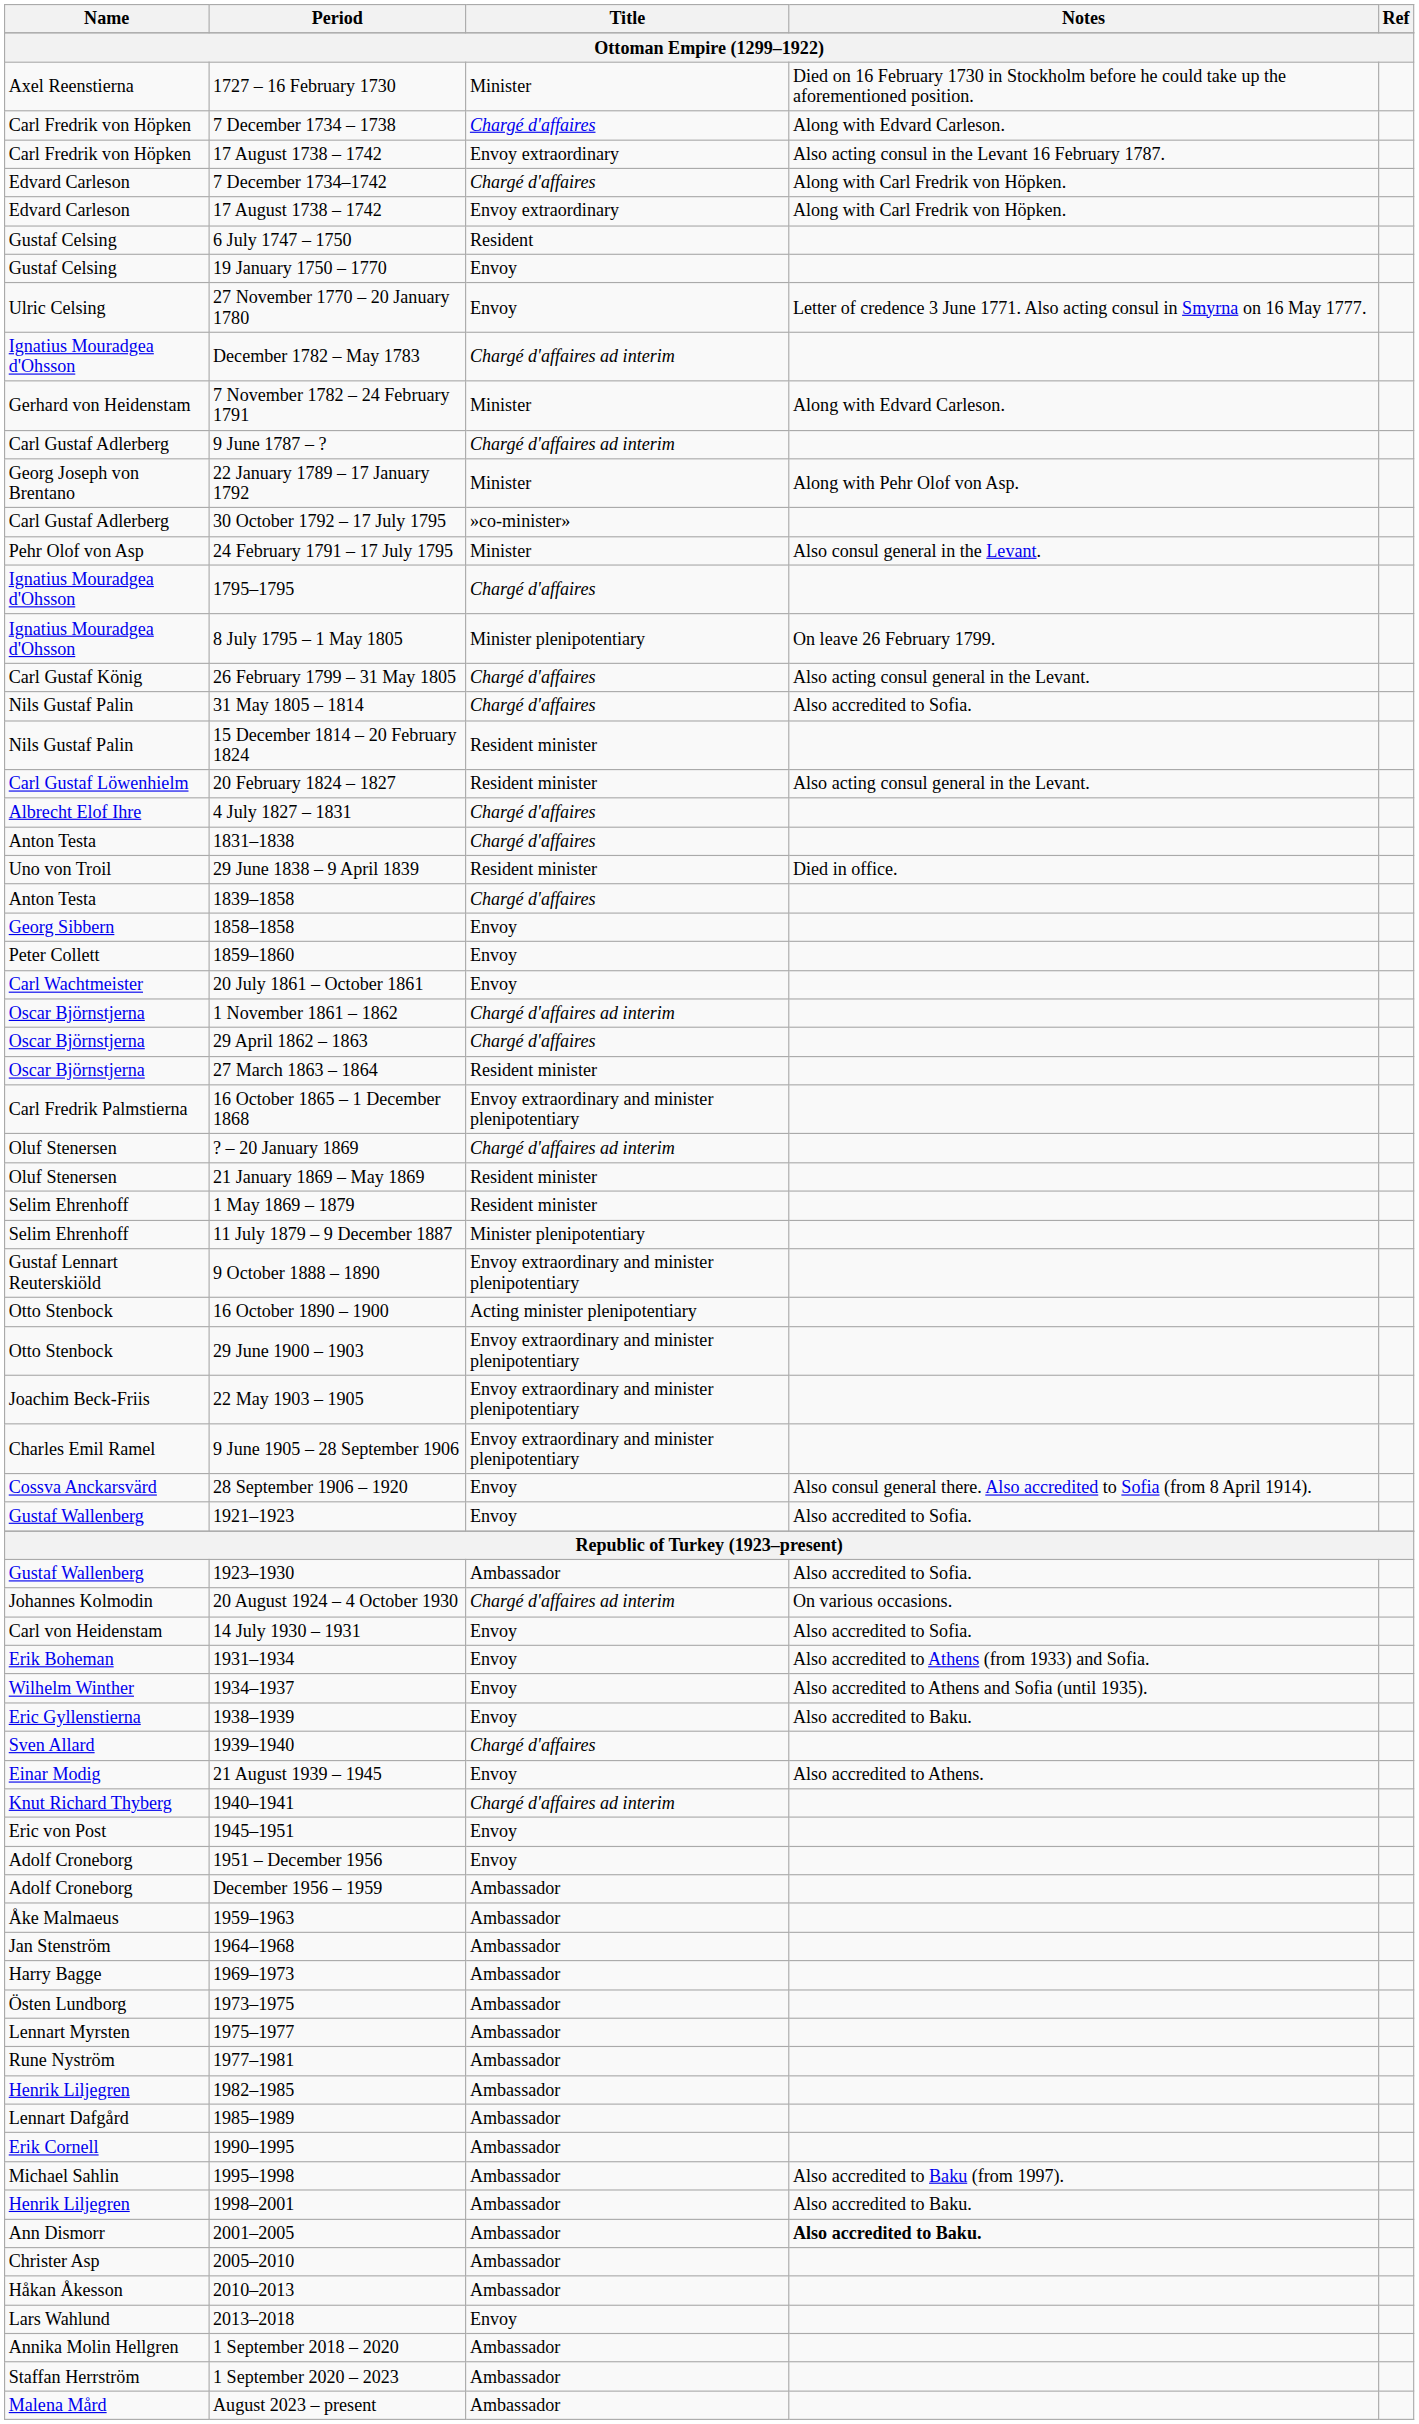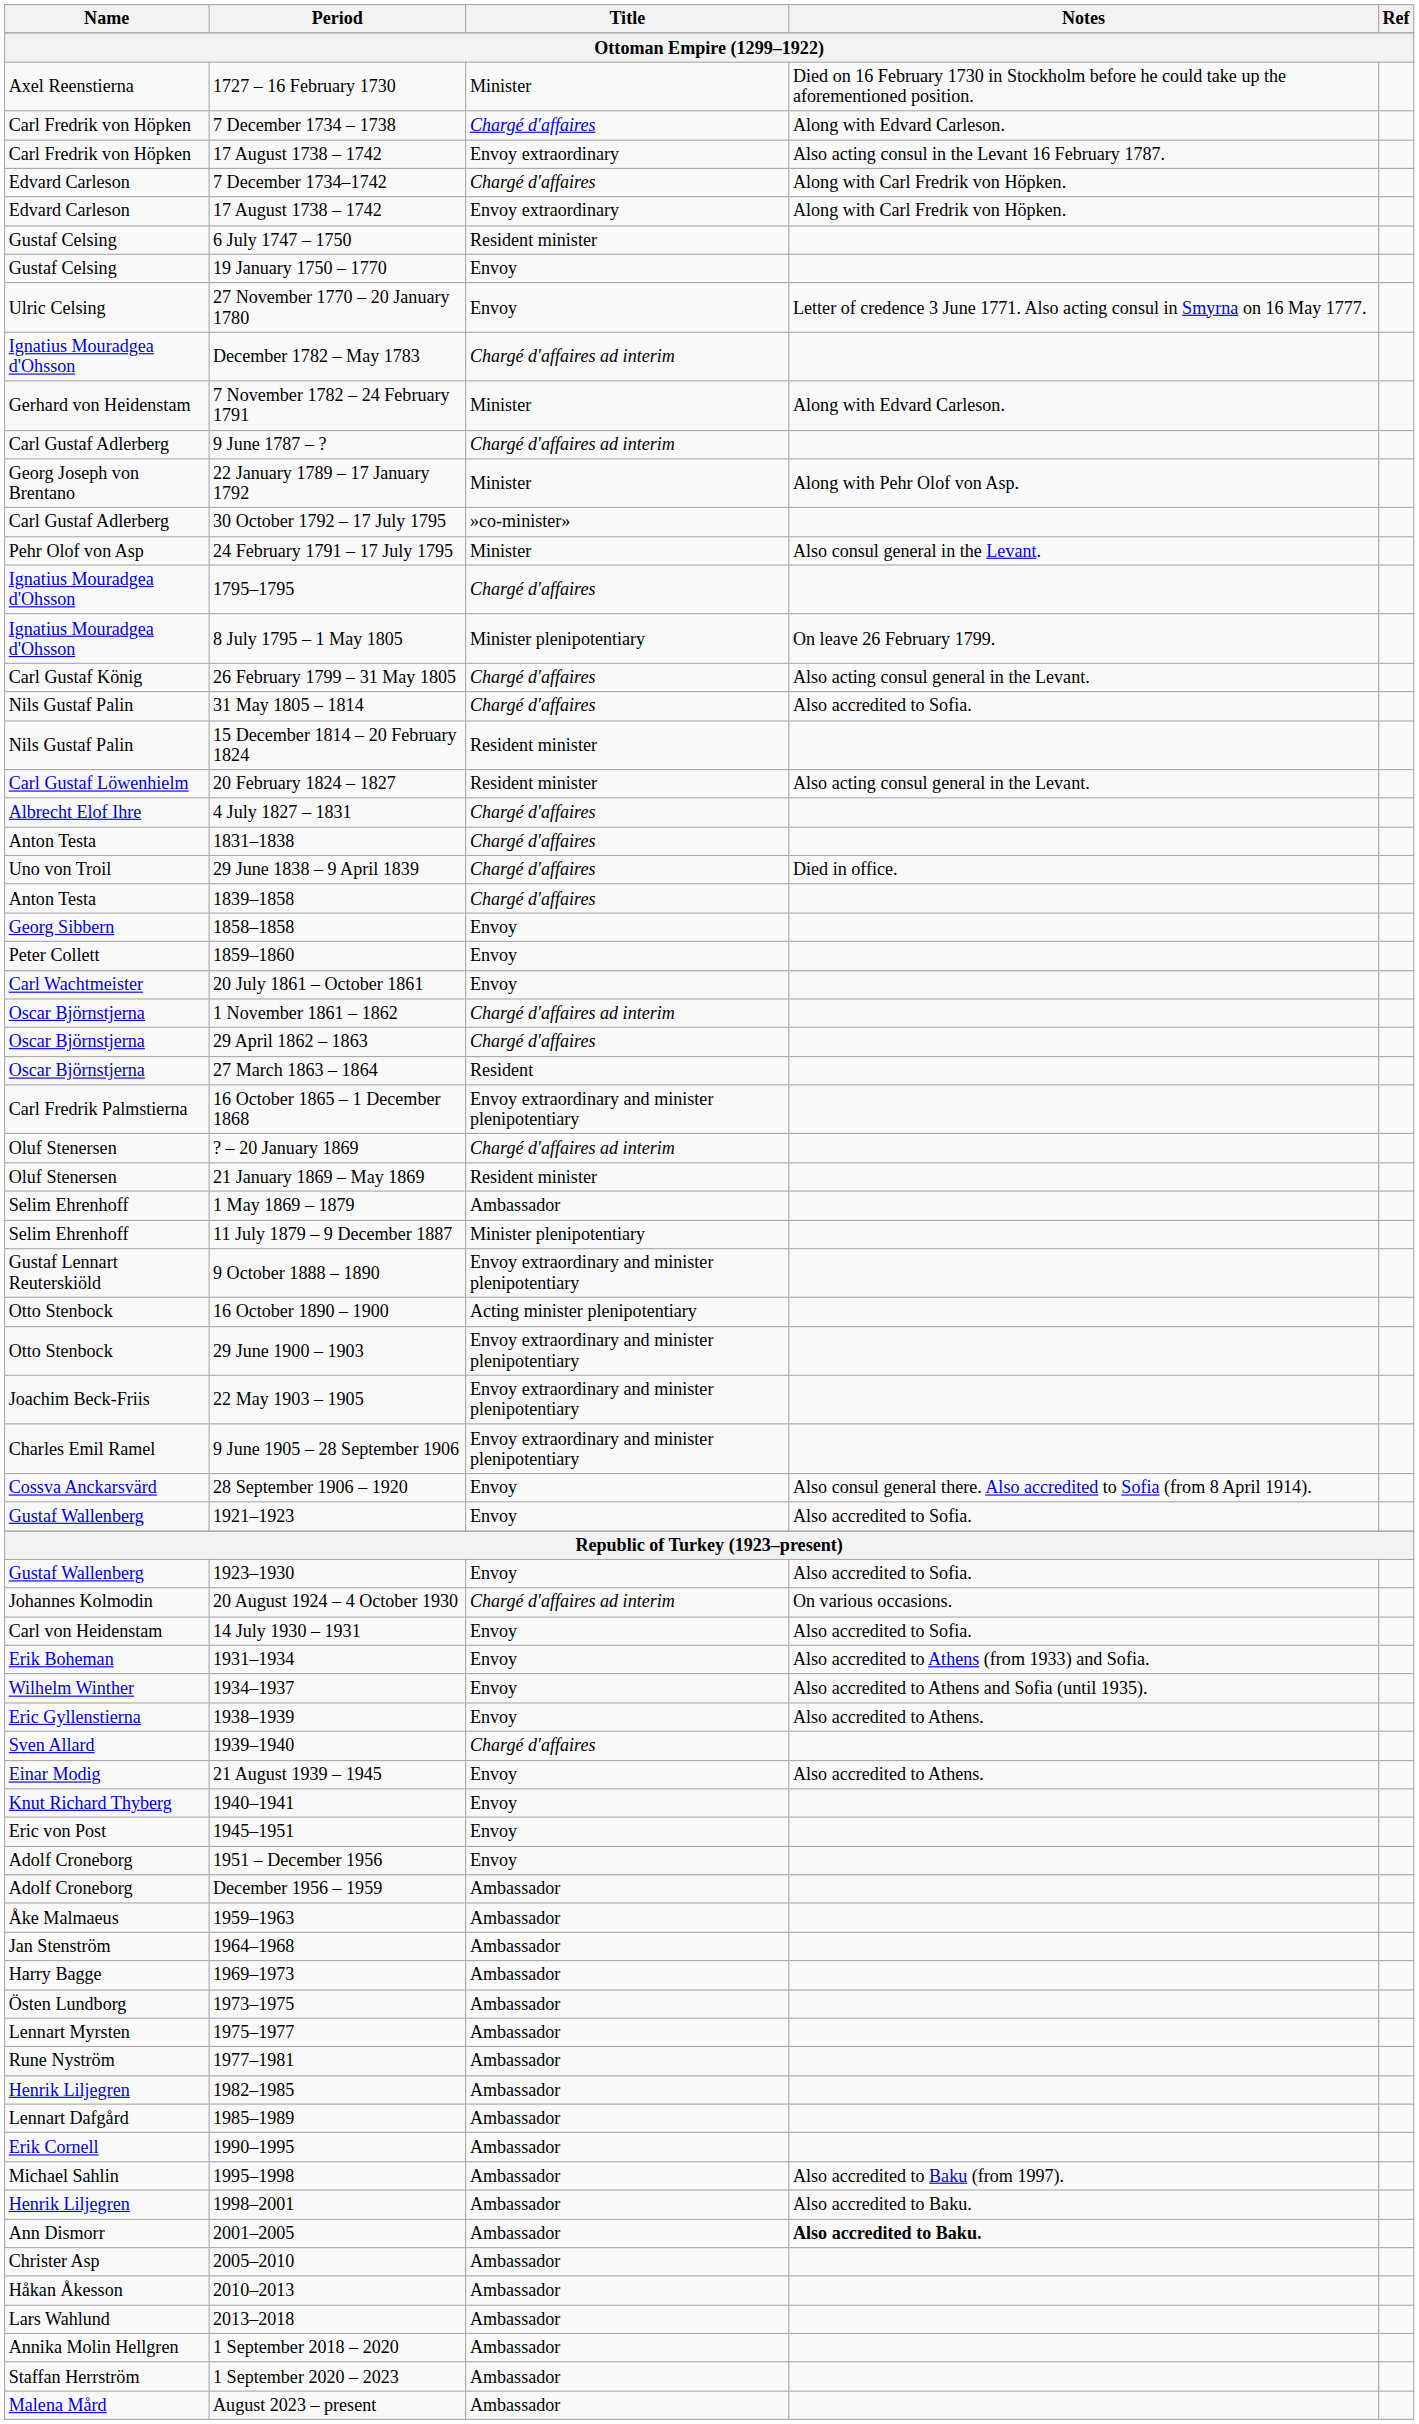6 July 1747 – 1750 | Title: Resident -> Resident minister
29 June 1838 – 9 April 1839 | Title: Resident minister -> Chargé d'affaires
27 March 1863 – 1864 | Title: Resident minister -> Resident
1 May 1869 – 1879 | Title: Resident minister -> Ambassador
1923–1930 | Title: Ambassador -> Envoy
1938–1939 | Notes: Also accredited to Baku. -> Also accredited to Athens.
1940–1941 | Title: Chargé d'affaires ad interim -> Envoy
2013–2018 | Title: Envoy -> Ambassador
